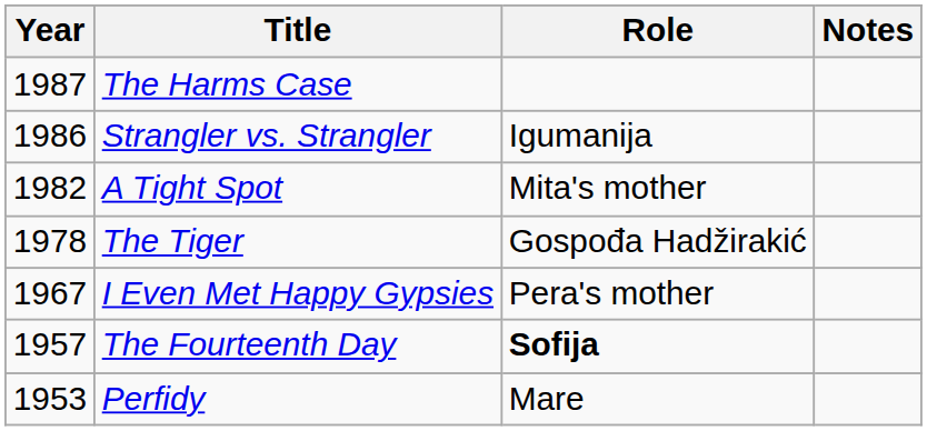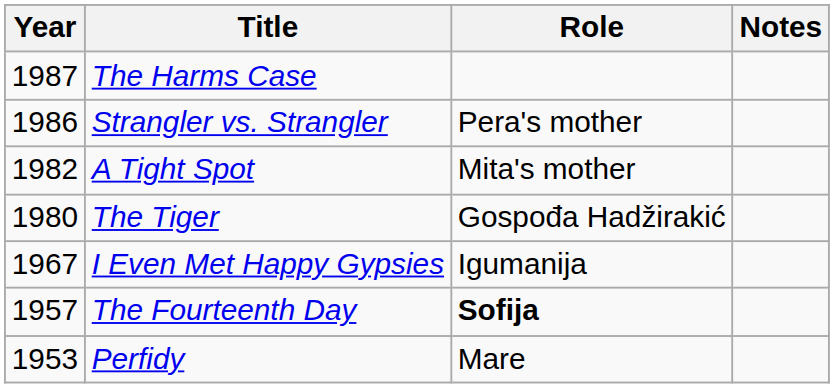Strangler vs. Strangler | Role: Igumanija -> Pera's mother
The Tiger | Year: 1978 -> 1980
I Even Met Happy Gypsies | Role: Pera's mother -> Igumanija
